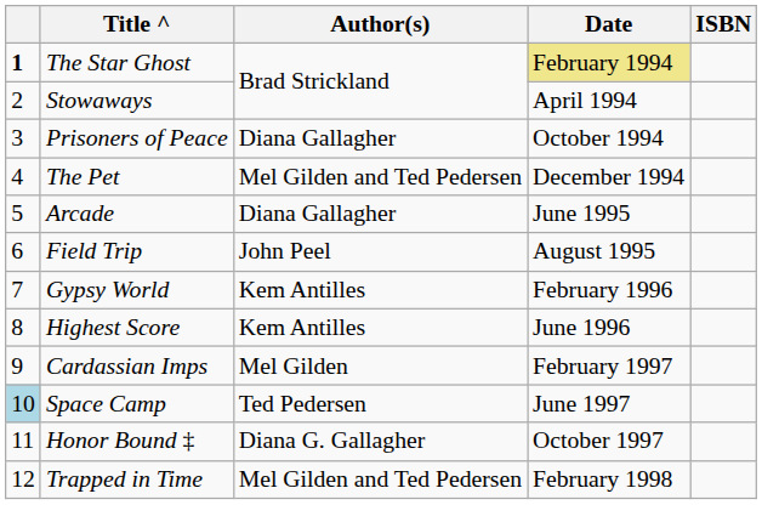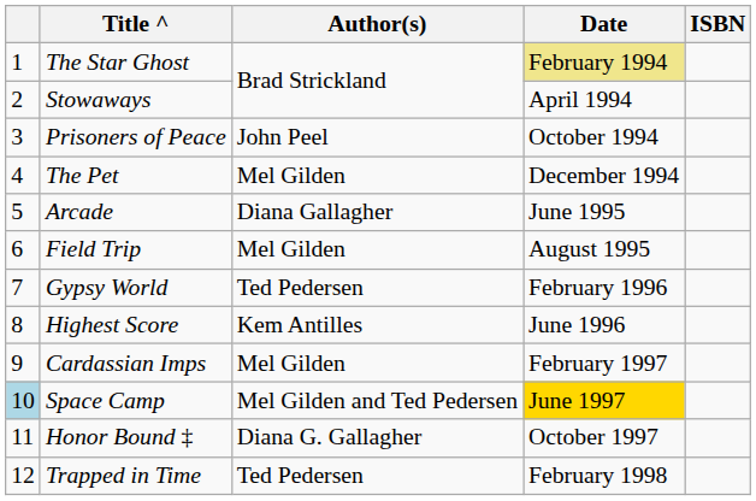The Star Ghost | column 1: bold -> normal
Prisoners of Peace | Author(s): Diana Gallagher -> John Peel
The Pet | Author(s): Mel Gilden and Ted Pedersen -> Mel Gilden
Field Trip | Author(s): John Peel -> Mel Gilden
Gypsy World | Author(s): Kem Antilles -> Ted Pedersen
Space Camp | Author(s): Ted Pedersen -> Mel Gilden and Ted Pedersen
Space Camp | Date: no background -> gold background
Trapped in Time | Author(s): Mel Gilden and Ted Pedersen -> Ted Pedersen
